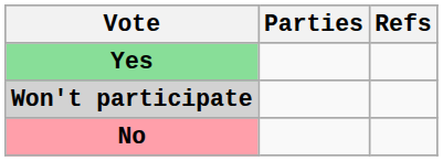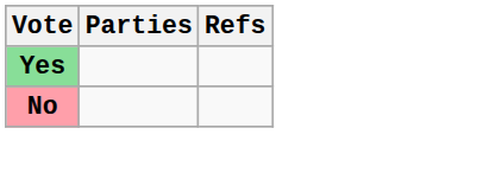- row: Won't participate
